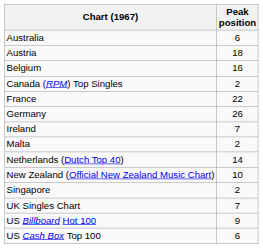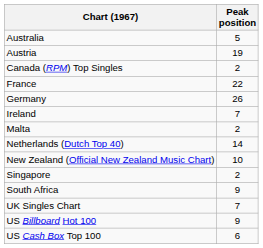Australia | Peak position: 6 -> 5
Austria | Peak position: 18 -> 19
- row: Belgium | 16
+ row: South Africa | 9
